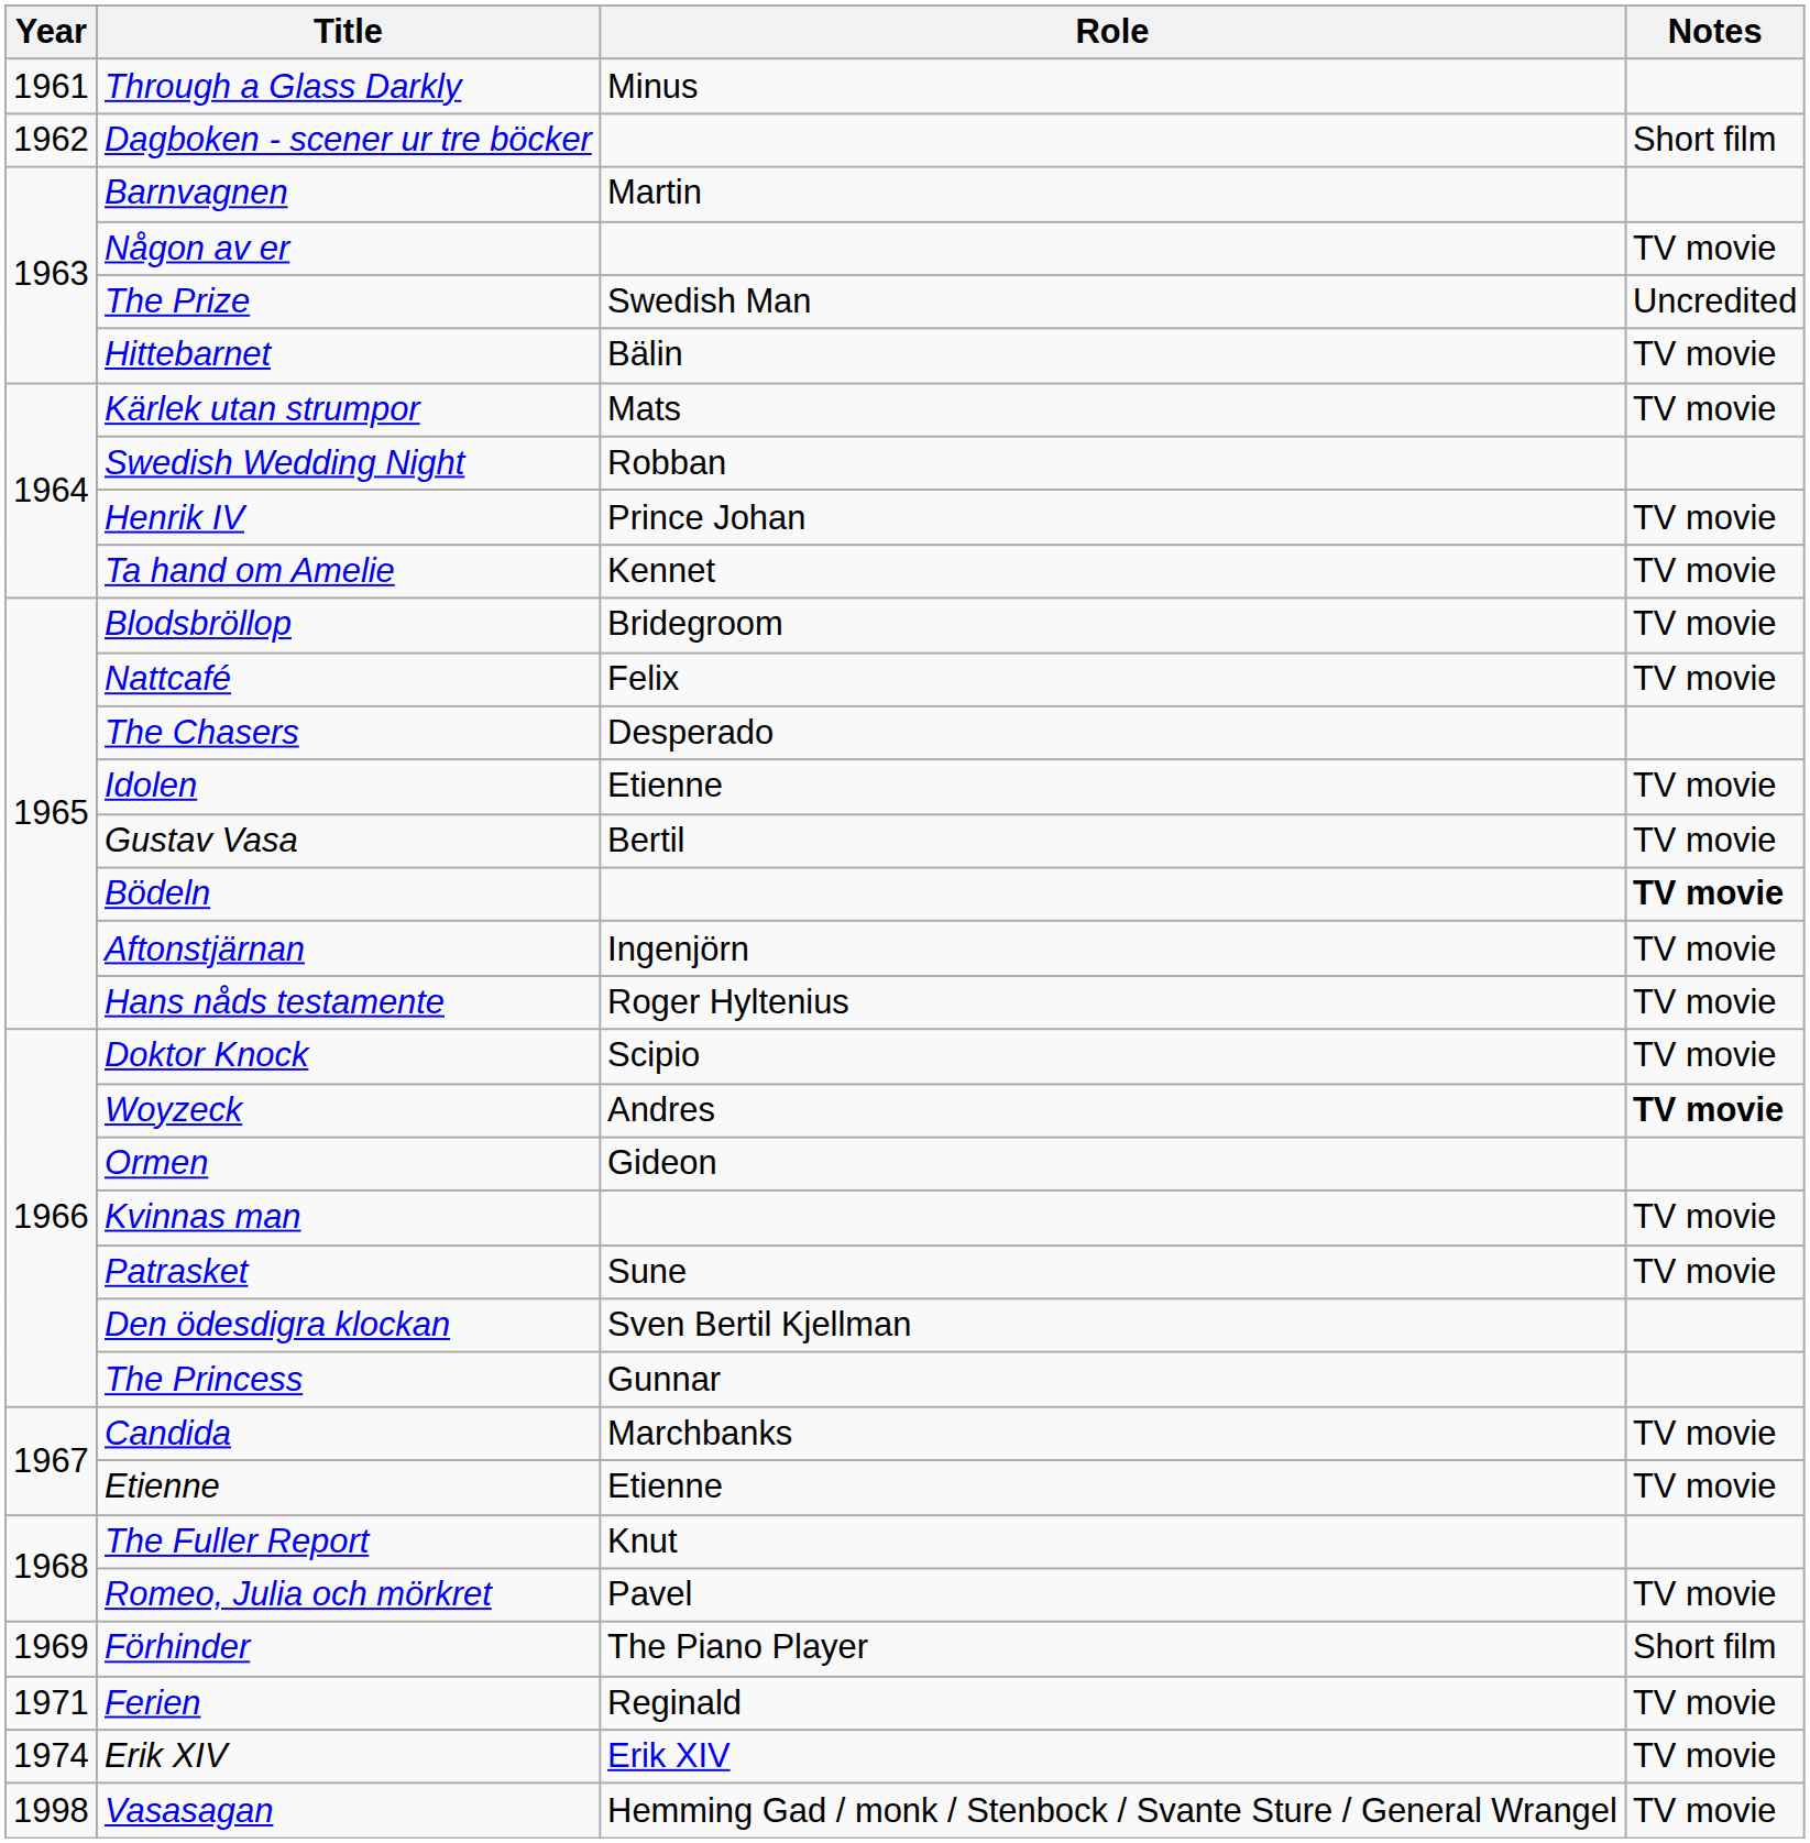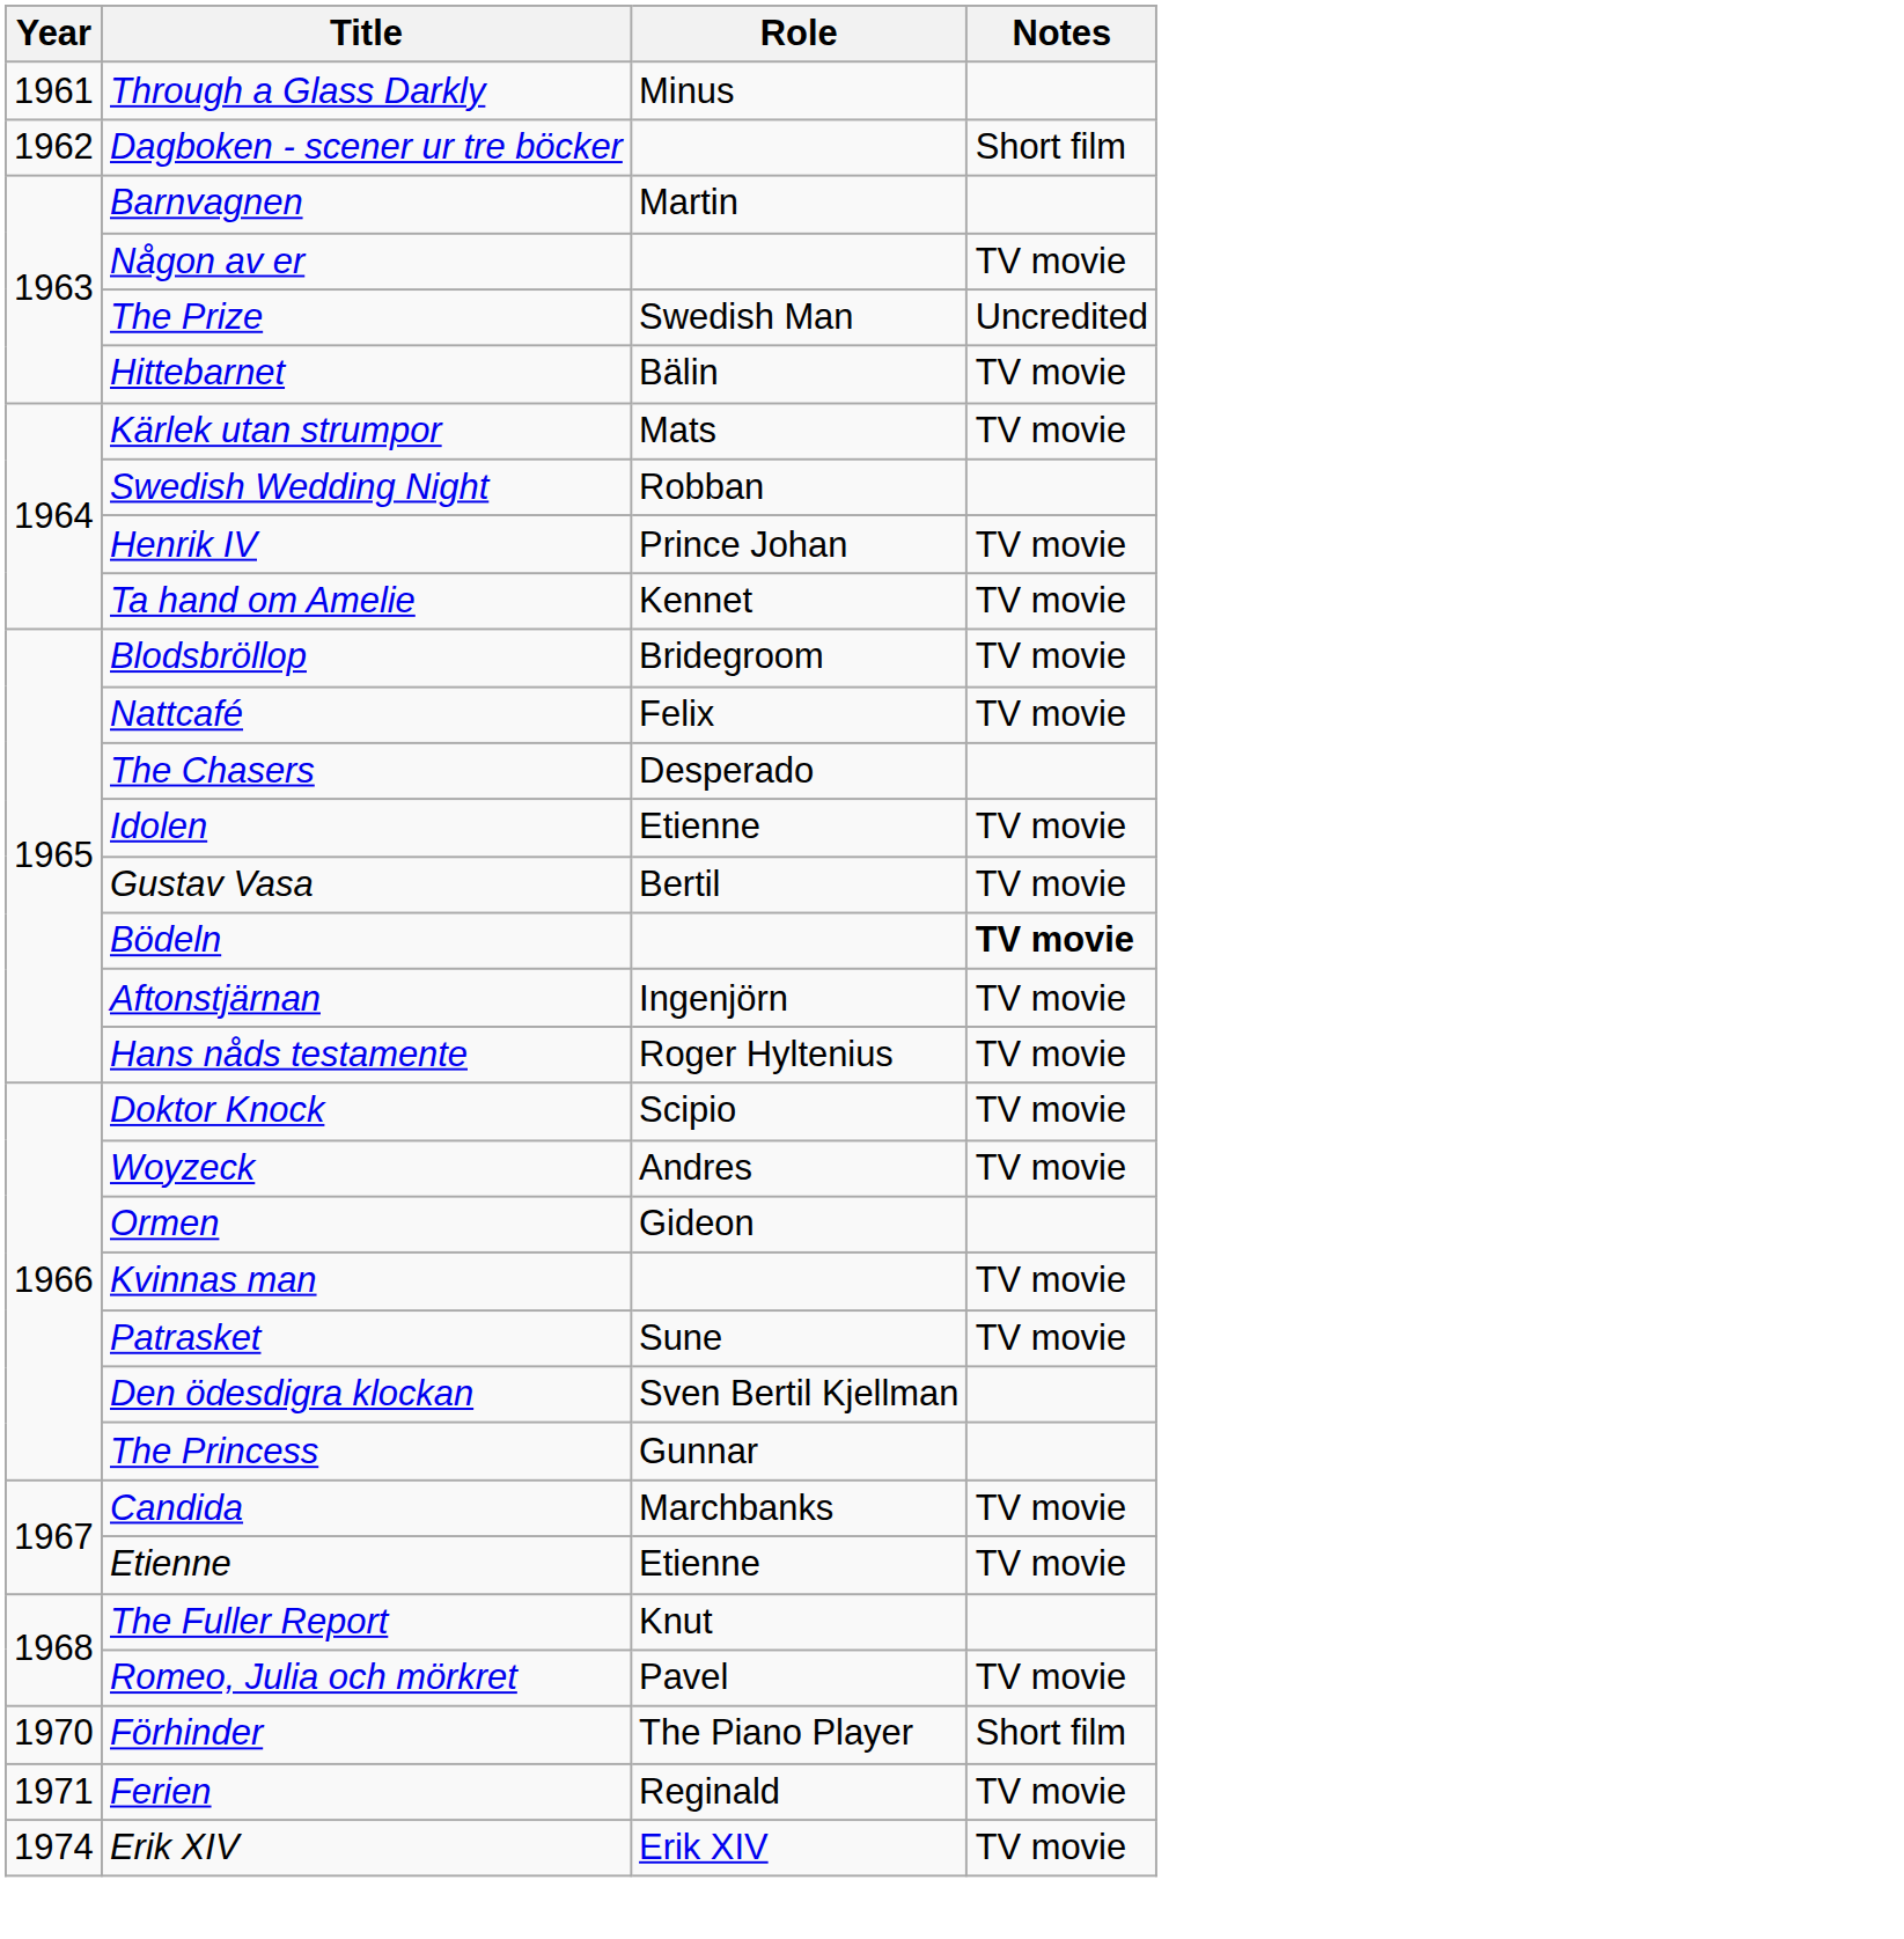Woyzeck | Notes: bold -> normal
Förhinder | Year: 1969 -> 1970
- row: 1998 | Vasasagan | Hemming Gad / monk / Stenbock / Svante Sture / General Wrangel | TV movie
